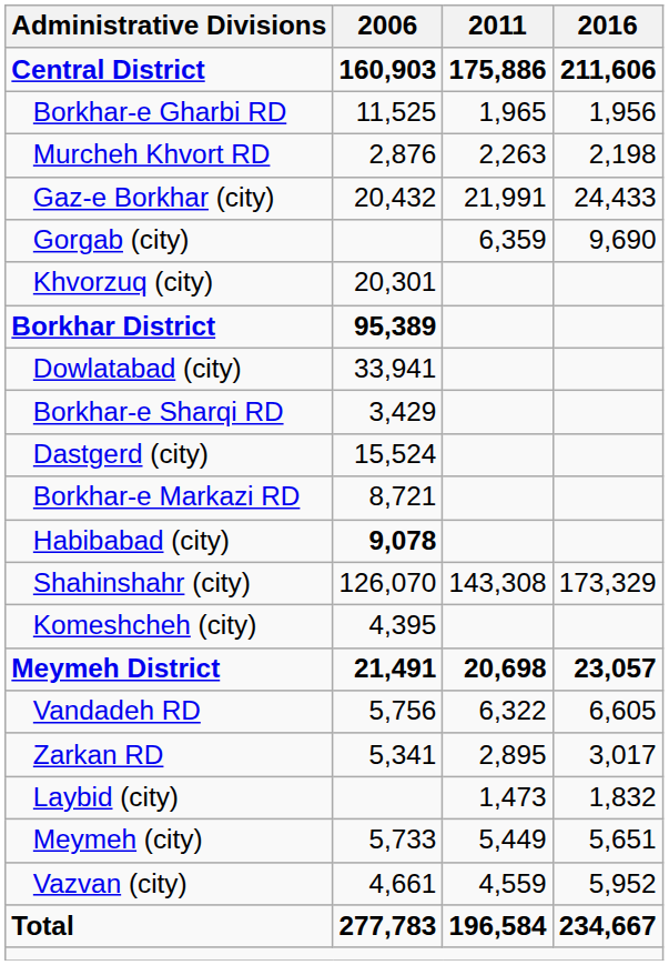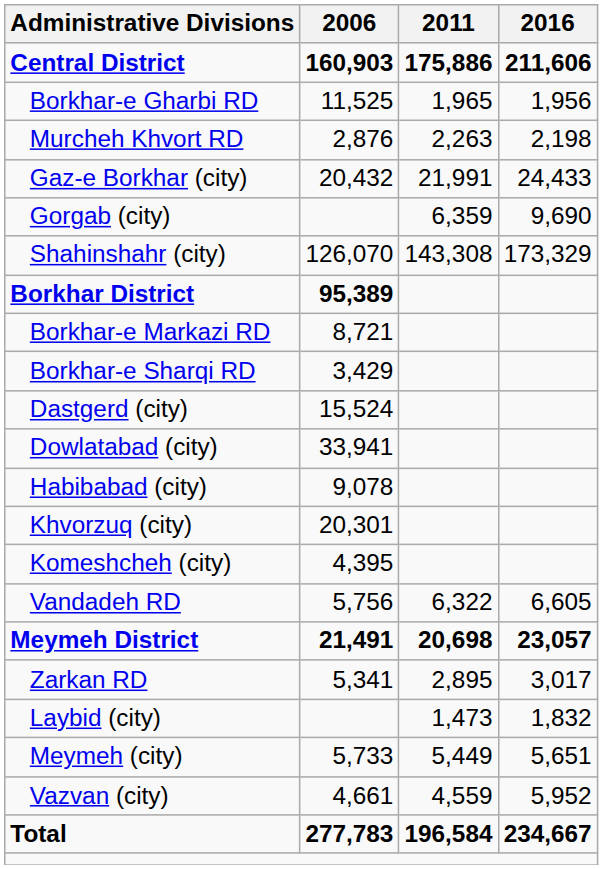rows swapped: Shahinshahr (city) <-> Khvorzuq (city)
rows swapped: Borkhar-e Markazi RD <-> Dowlatabad (city)
Habibabad (city) | 2006: bold -> normal
rows swapped: Meymeh District <-> Vandadeh RD
